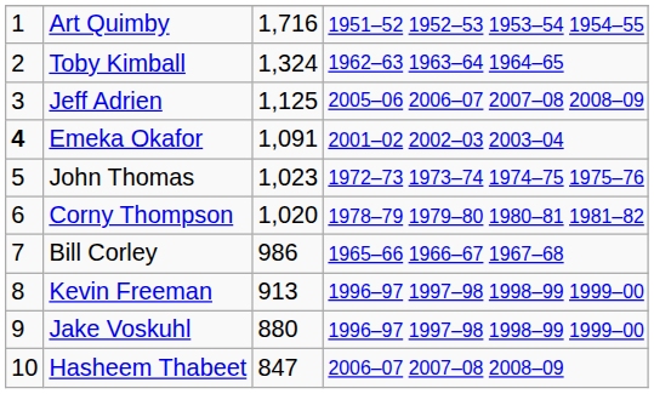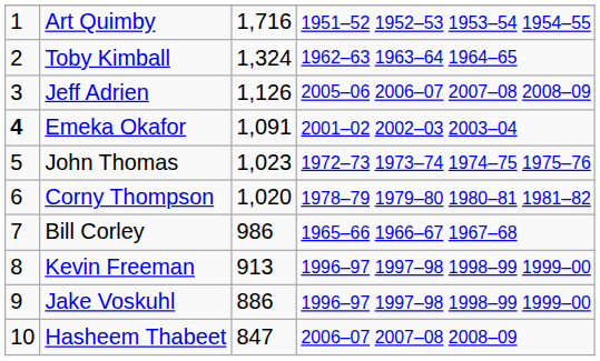Jeff Adrien | column 3: 1,125 -> 1,126
Jake Voskuhl | column 3: 880 -> 886
